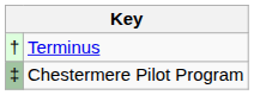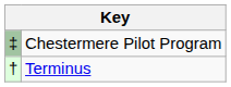rows swapped: Terminus <-> Chestermere Pilot Program
